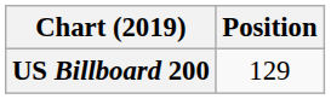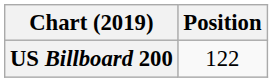US Billboard 200 | Position: 129 -> 122
